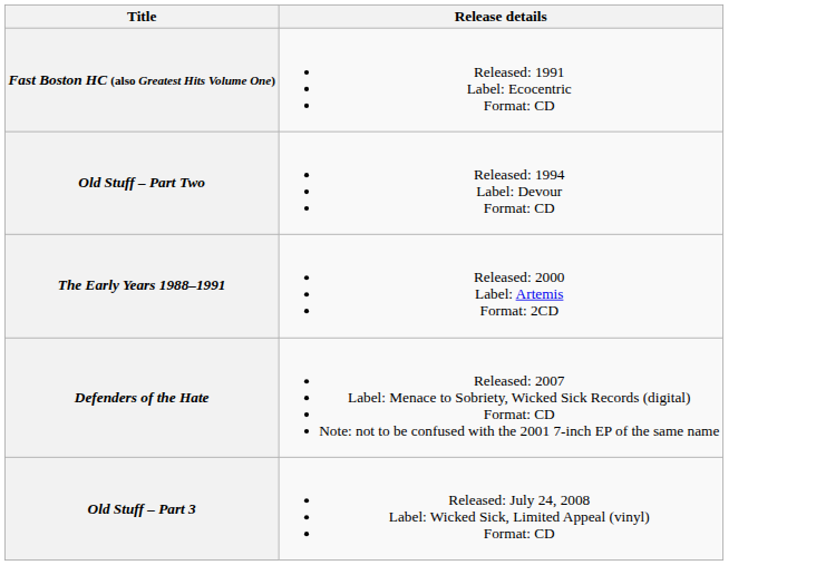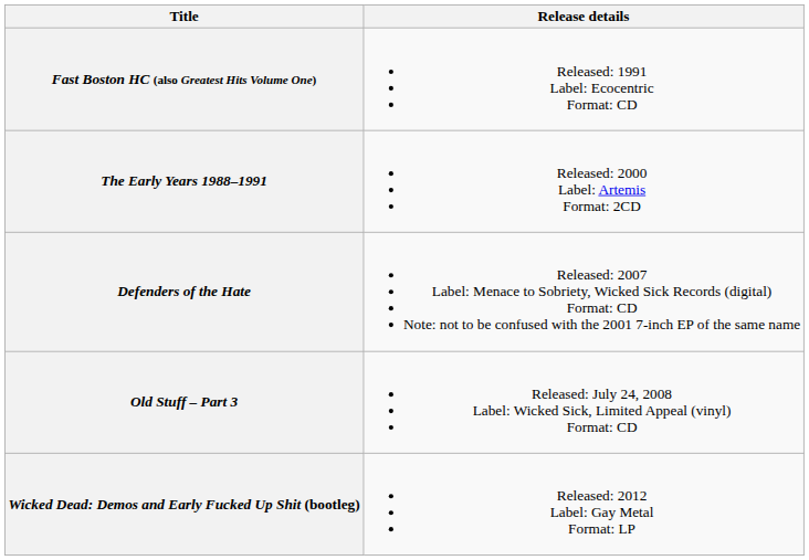- row: Old Stuff – Part Two | Released: 1994 Label: Devour Format: CD
+ row: Wicked Dead: Demos and Early Fucked Up Shit (bootleg) | Released: 2012 Label: Gay Metal Format: LP
